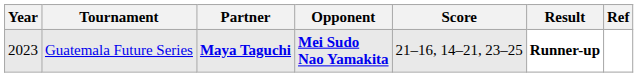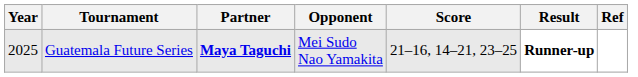Guatemala Future Series | Year: 2023 -> 2025
Guatemala Future Series | Opponent: bold -> normal
